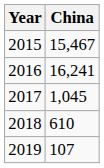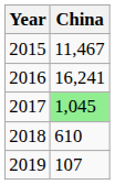2015 | China: 15,467 -> 11,467
2017 | China: no background -> lightgreen background
